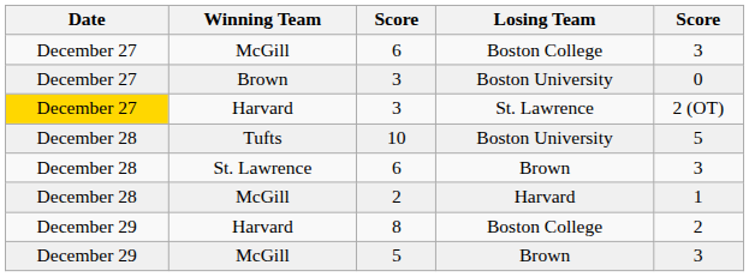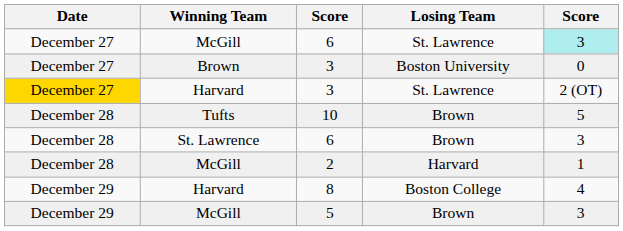McGill / 6 | Losing Team: Boston College -> St. Lawrence
McGill / 6 | column 5: no background -> paleturquoise background
10 | Losing Team: Boston University -> Brown
8 | column 5: 2 -> 4
